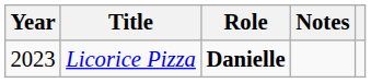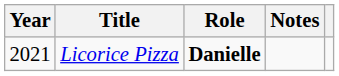Licorice Pizza | Year: 2023 -> 2021
